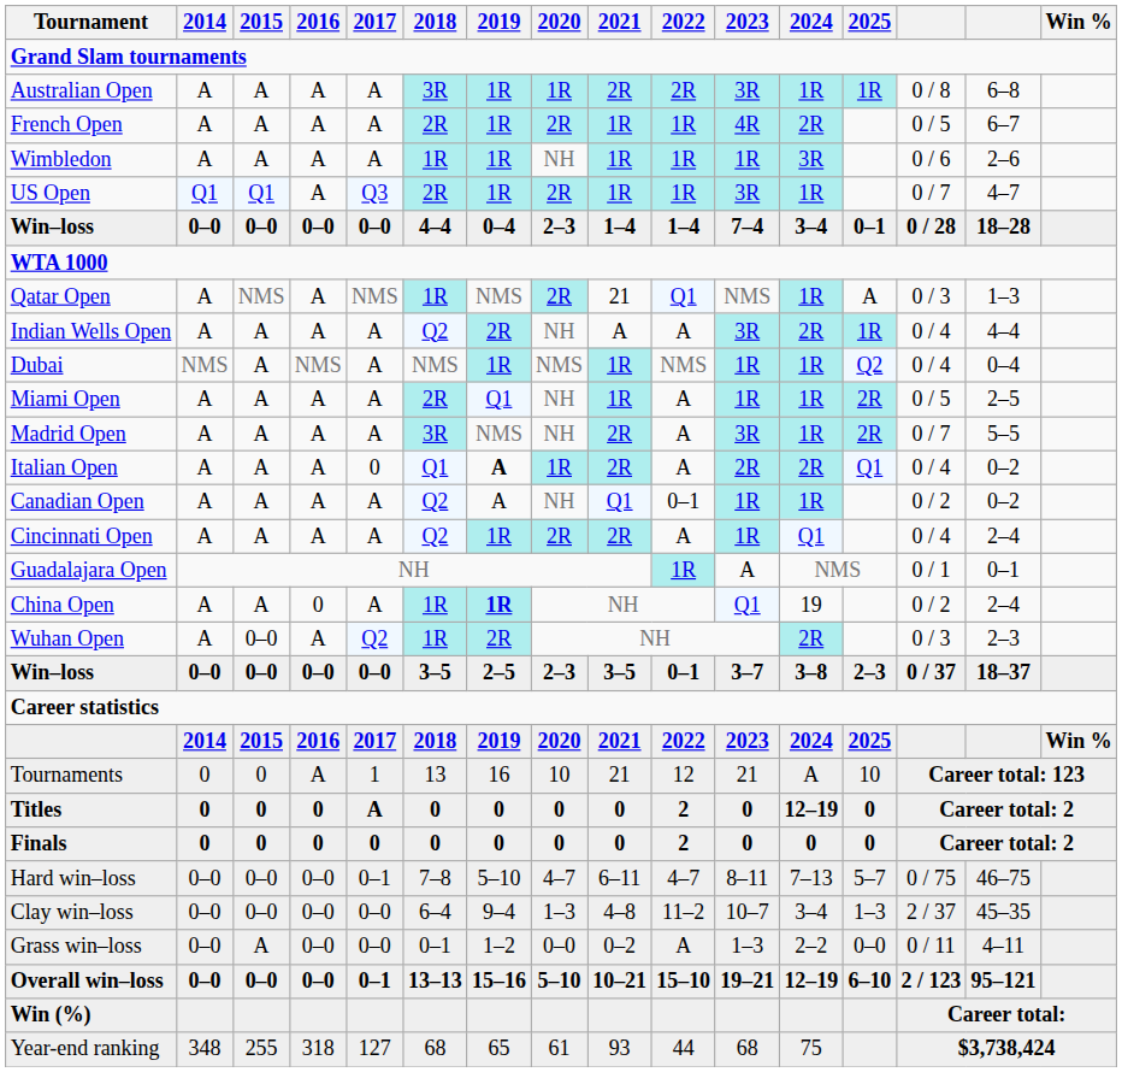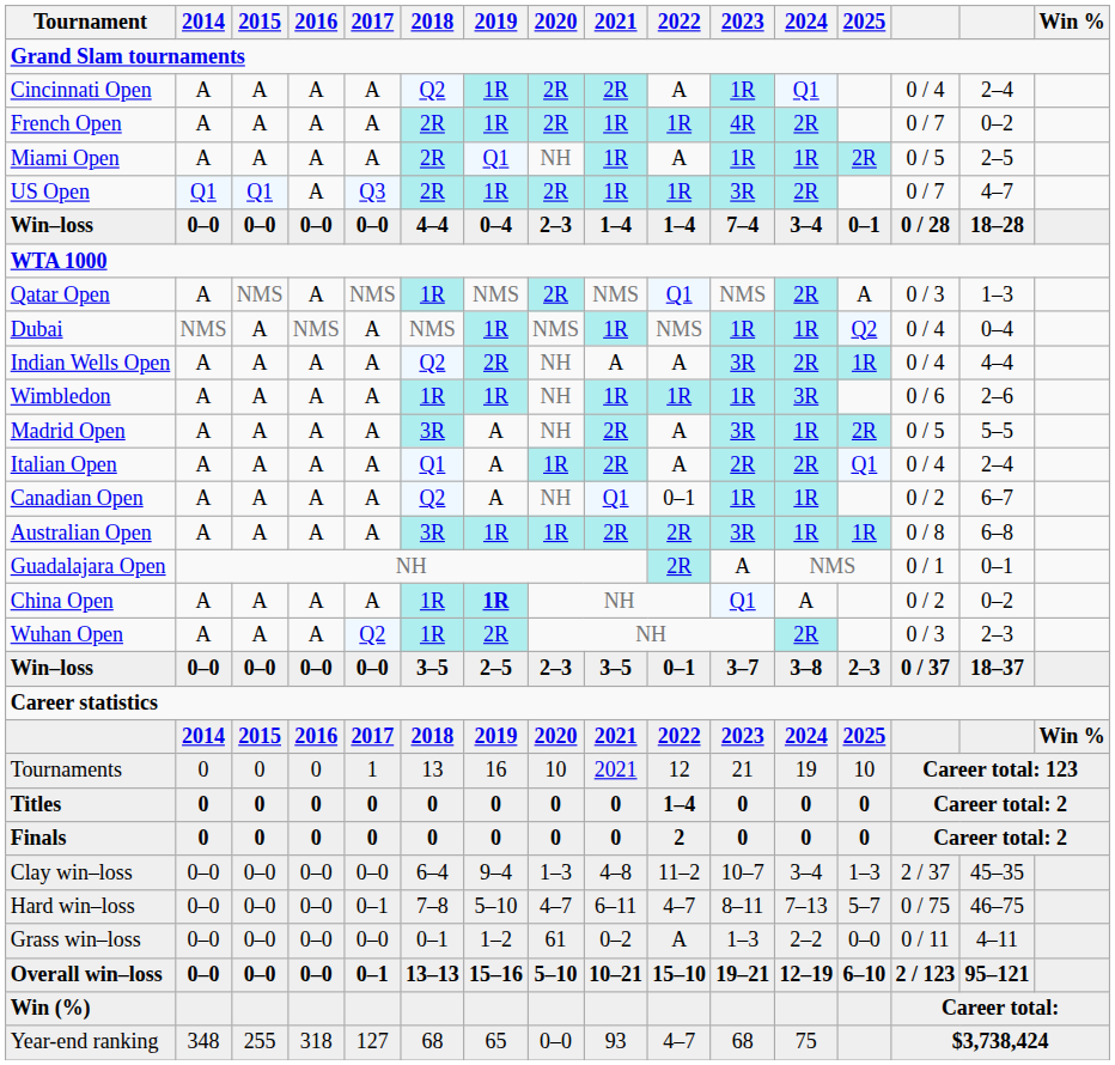rows swapped: Australian Open <-> Cincinnati Open
French Open | column 14: 0 / 5 -> 0 / 7
French Open | column 15: 6–7 -> 0–2
rows swapped: Wimbledon <-> Miami Open
US Open | 2024: 1R -> 2R
Qatar Open | 2021: 21 -> NMS
Qatar Open | 2024: 1R -> 2R
rows swapped: Dubai <-> Indian Wells Open
Madrid Open | 2019: NMS -> A
Madrid Open | column 14: 0 / 7 -> 0 / 5
Italian Open | 2017: 0 -> A
Italian Open | 2019: bold -> normal
Italian Open | column 15: 0–2 -> 2–4
Canadian Open | column 15: 0–2 -> 6–7
Guadalajara Open | 2022: 1R -> 2R
China Open | 2016: 0 -> A
China Open | 2024: 19 -> A
China Open | column 15: 2–4 -> 0–2
Wuhan Open | 2015: 0–0 -> A
Tournaments | 2016: A -> 0
Tournaments | 2021: 21 -> 2021
Tournaments | 2024: A -> 19
Titles | 2017: A -> 0
Titles | 2022: 2 -> 1–4
Titles | 2024: 12–19 -> 0
rows swapped: Hard win–loss <-> Clay win–loss
Grass win–loss | 2015: A -> 0–0
Grass win–loss | 2020: 0–0 -> 61
Year-end ranking | 2020: 61 -> 0–0
Year-end ranking | 2022: 44 -> 4–7
